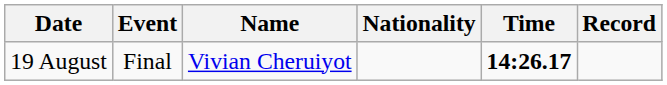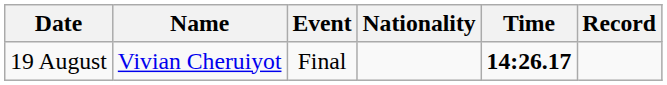columns swapped: Event <-> Name
